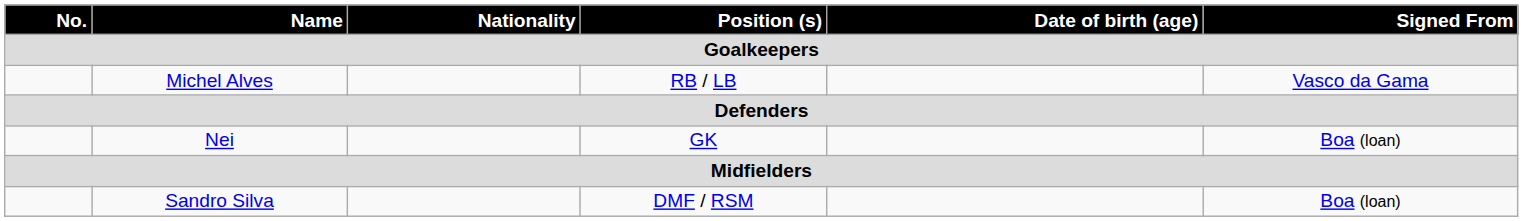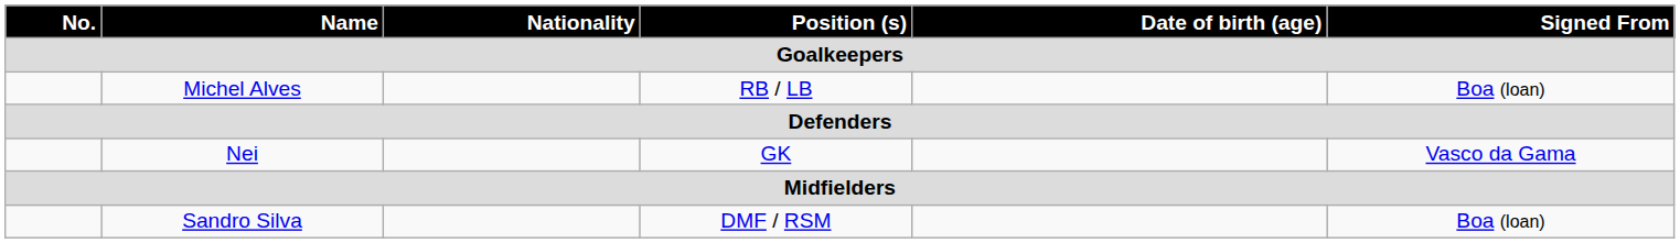Michel Alves | Signed From / Goalkeepers: Vasco da Gama -> Boa (loan)
Nei | Signed From / Goalkeepers: Boa (loan) -> Vasco da Gama
